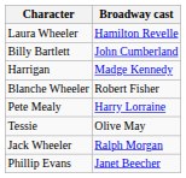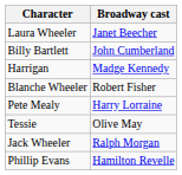Laura Wheeler | Broadway cast: Hamilton Revelle -> Janet Beecher
Phillip Evans | Broadway cast: Janet Beecher -> Hamilton Revelle
